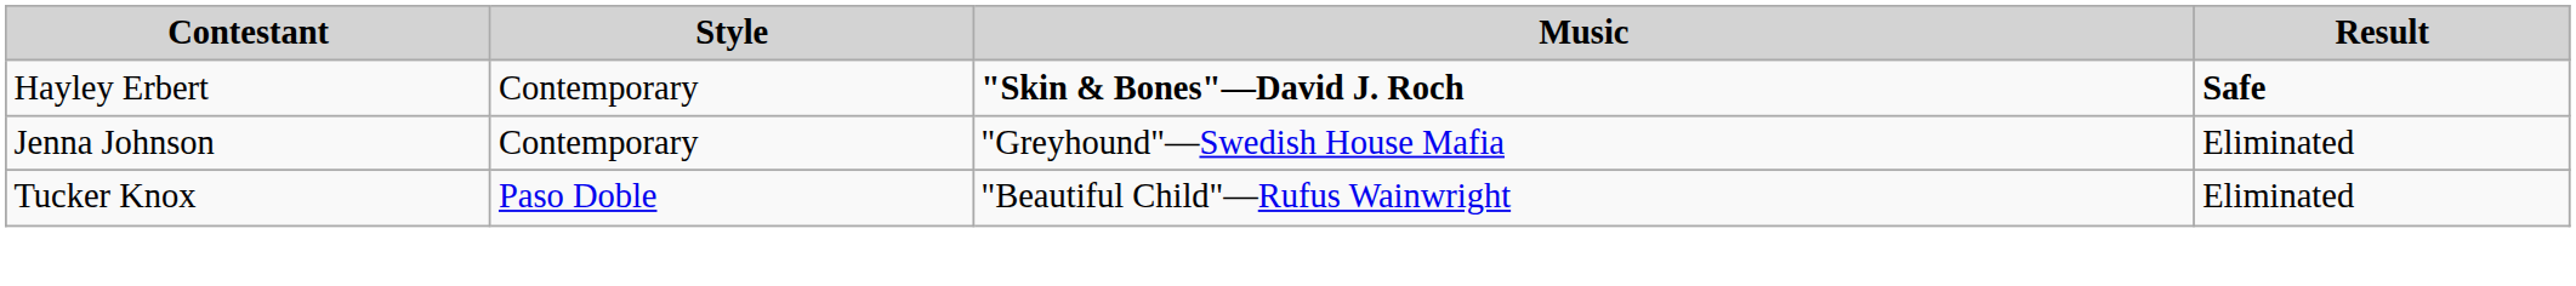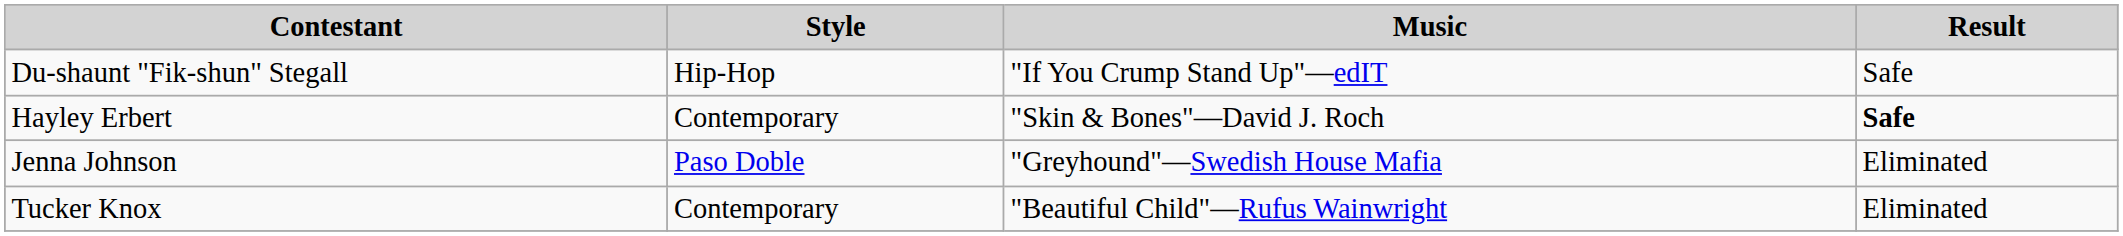+ row: Du-shaunt "Fik-shun" Stegall | Hip-Hop | "If You Crump Stand Up"—edIT | Safe
Hayley Erbert | Music: bold -> normal
Jenna Johnson | Style: Contemporary -> Paso Doble
Tucker Knox | Style: Paso Doble -> Contemporary
